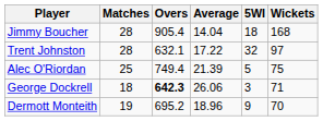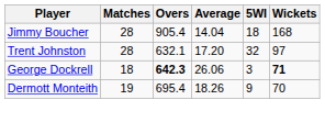Trent Johnston | Average: 17.22 -> 17.20
- row: Alec O'Riordan | 25 | 749.4 | 21.39 | 5 | 75
George Dockrell | Wickets: normal -> bold
Dermott Monteith | Overs: 695.2 -> 695.4
Dermott Monteith | Average: 18.96 -> 18.26
